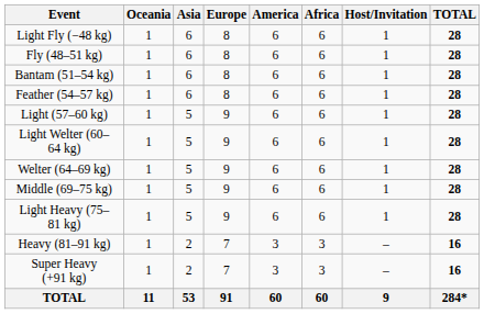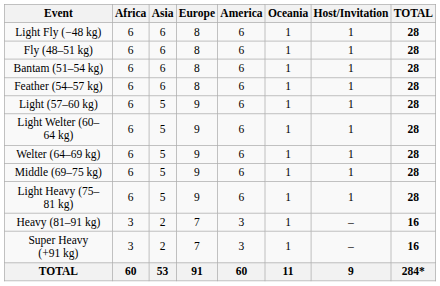columns swapped: Africa <-> Oceania
